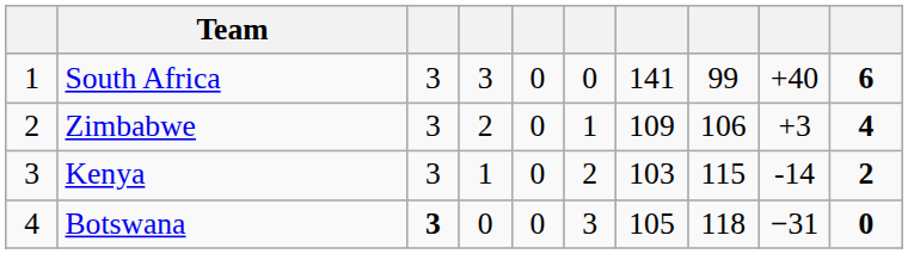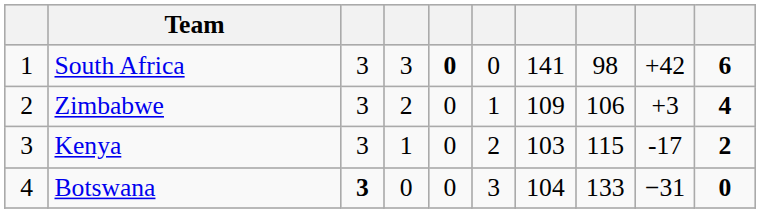South Africa | column 5: normal -> bold
South Africa | column 8: 99 -> 98
South Africa | column 9: +40 -> +42
Kenya | column 9: -14 -> -17
Botswana | column 7: 105 -> 104
Botswana | column 8: 118 -> 133
